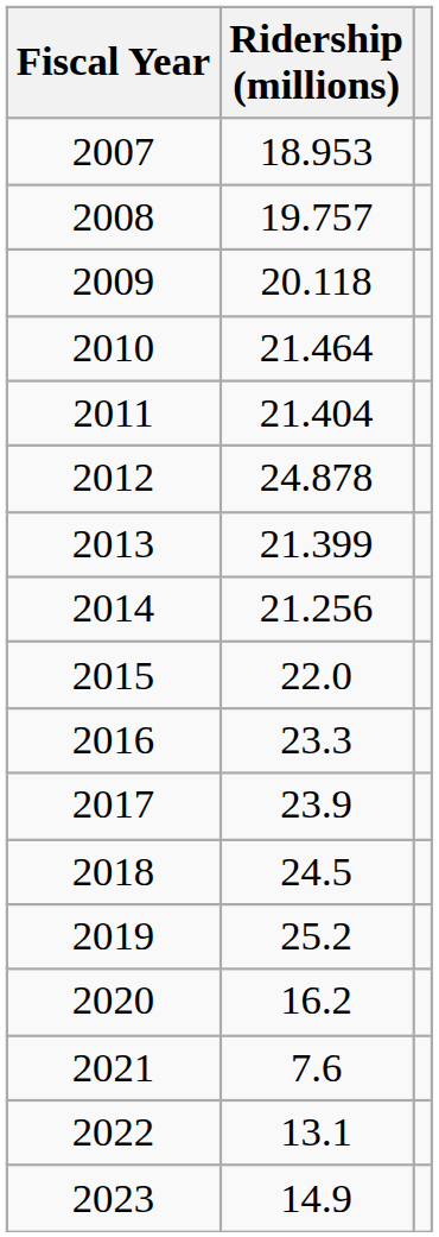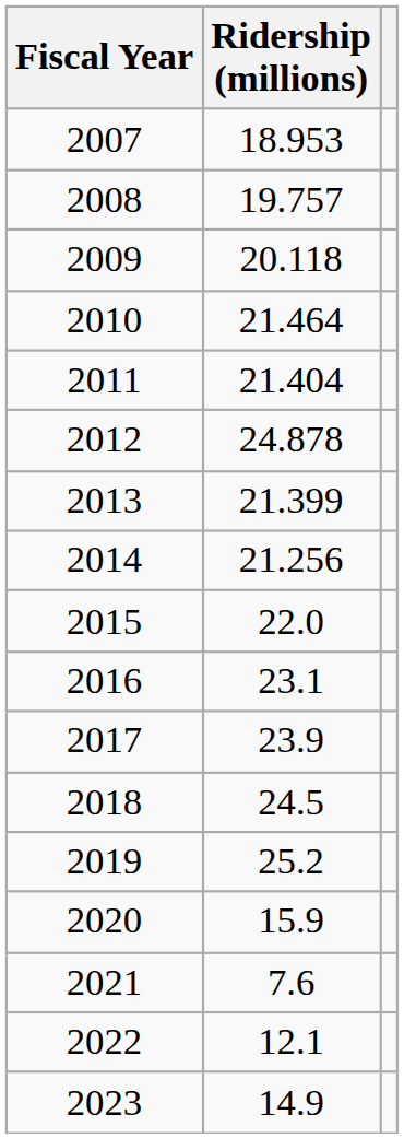2016 | Ridership (millions): 23.3 -> 23.1
2020 | Ridership (millions): 16.2 -> 15.9
2022 | Ridership (millions): 13.1 -> 12.1
